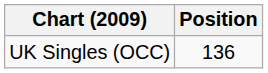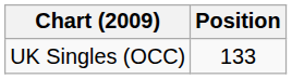UK Singles (OCC) | Position: 136 -> 133
